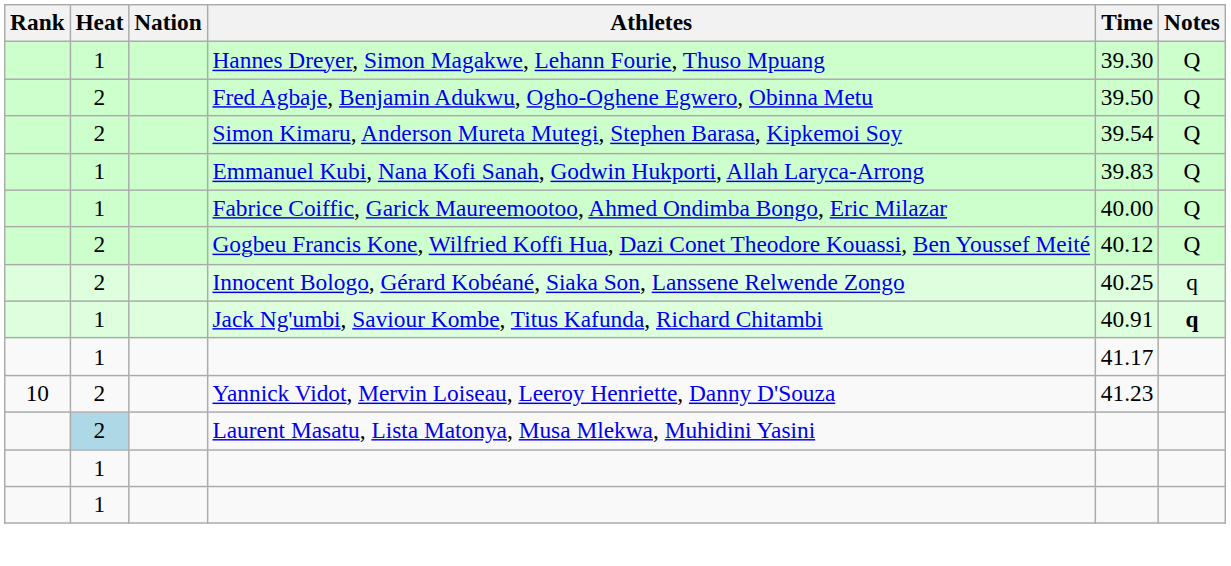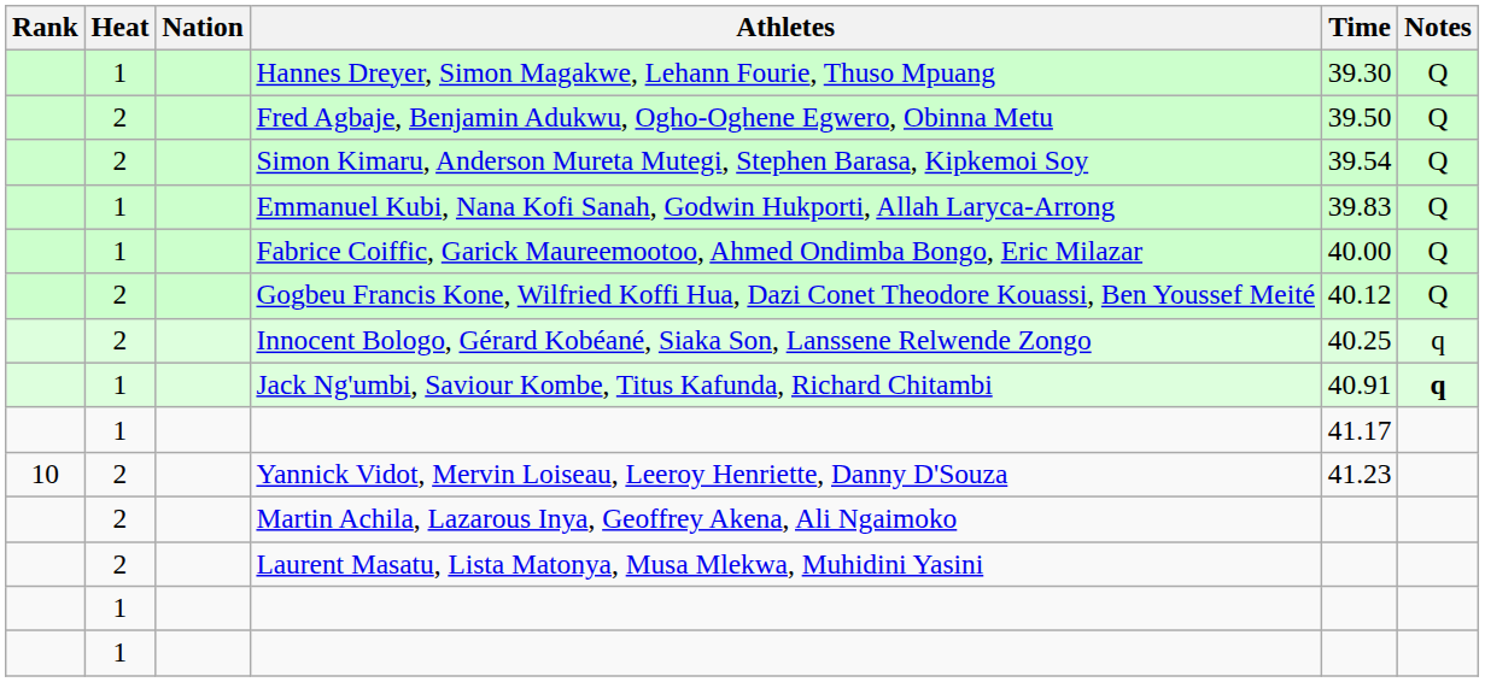+ row: 2 | Martin Achila, Lazarous Inya, Geoffrey Akena, Ali Ngaimoko
Laurent Masatu, Lista Matonya, Musa Mlekwa, Muhidini Yasini | Heat: lightblue background -> no background
